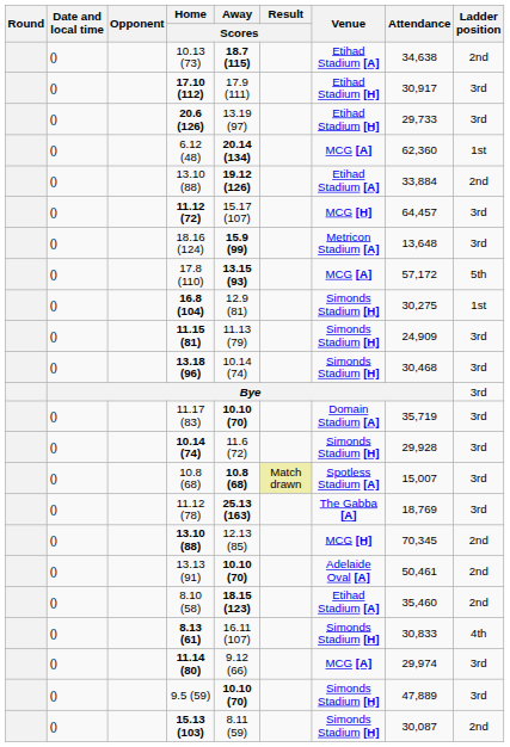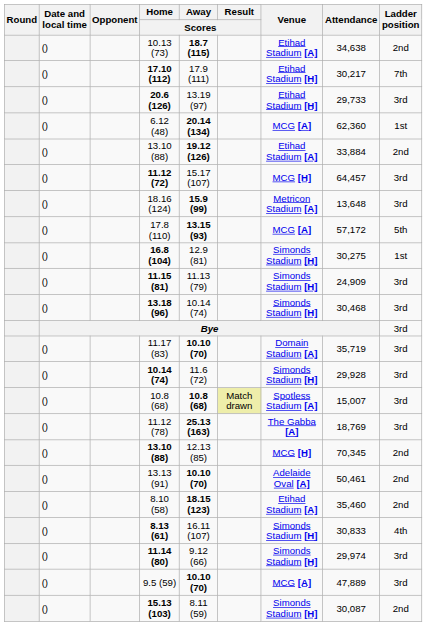17.10 (112) | Attendance: 30,917 -> 30,217
17.10 (112) | Ladder position: 3rd -> 7th
11.14 (80) | Venue: MCG [A] -> Simonds Stadium [H]
9.5 (59) | Venue: Simonds Stadium [H] -> MCG [A]
